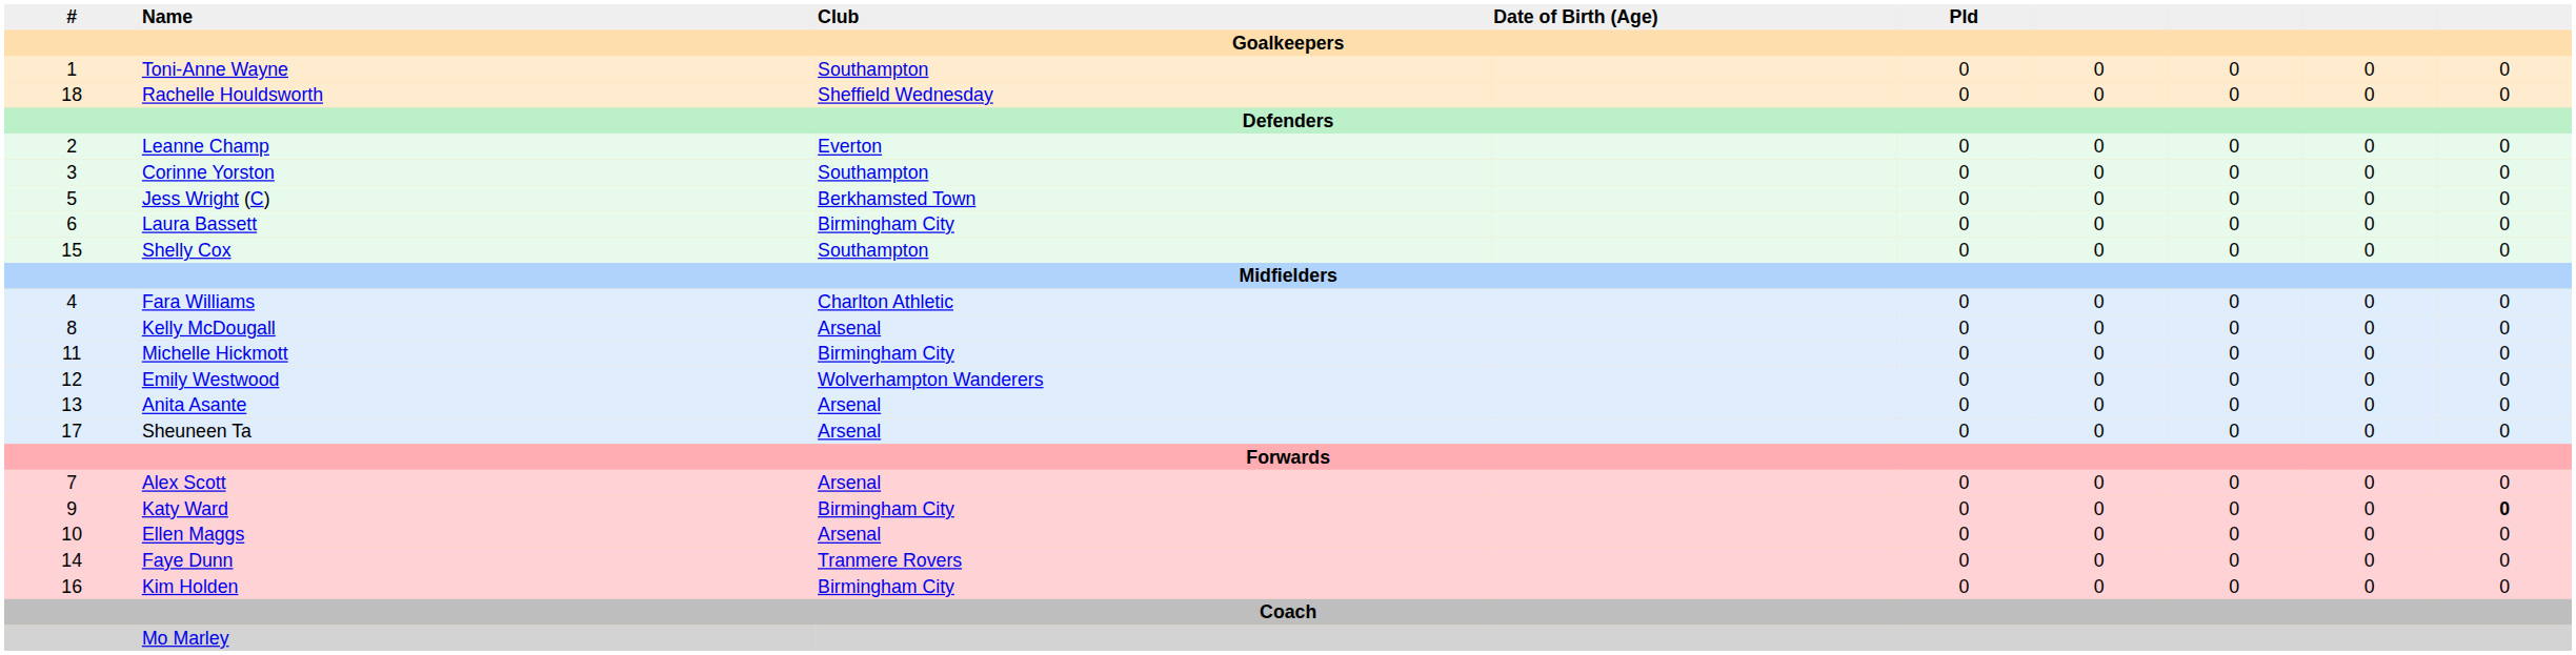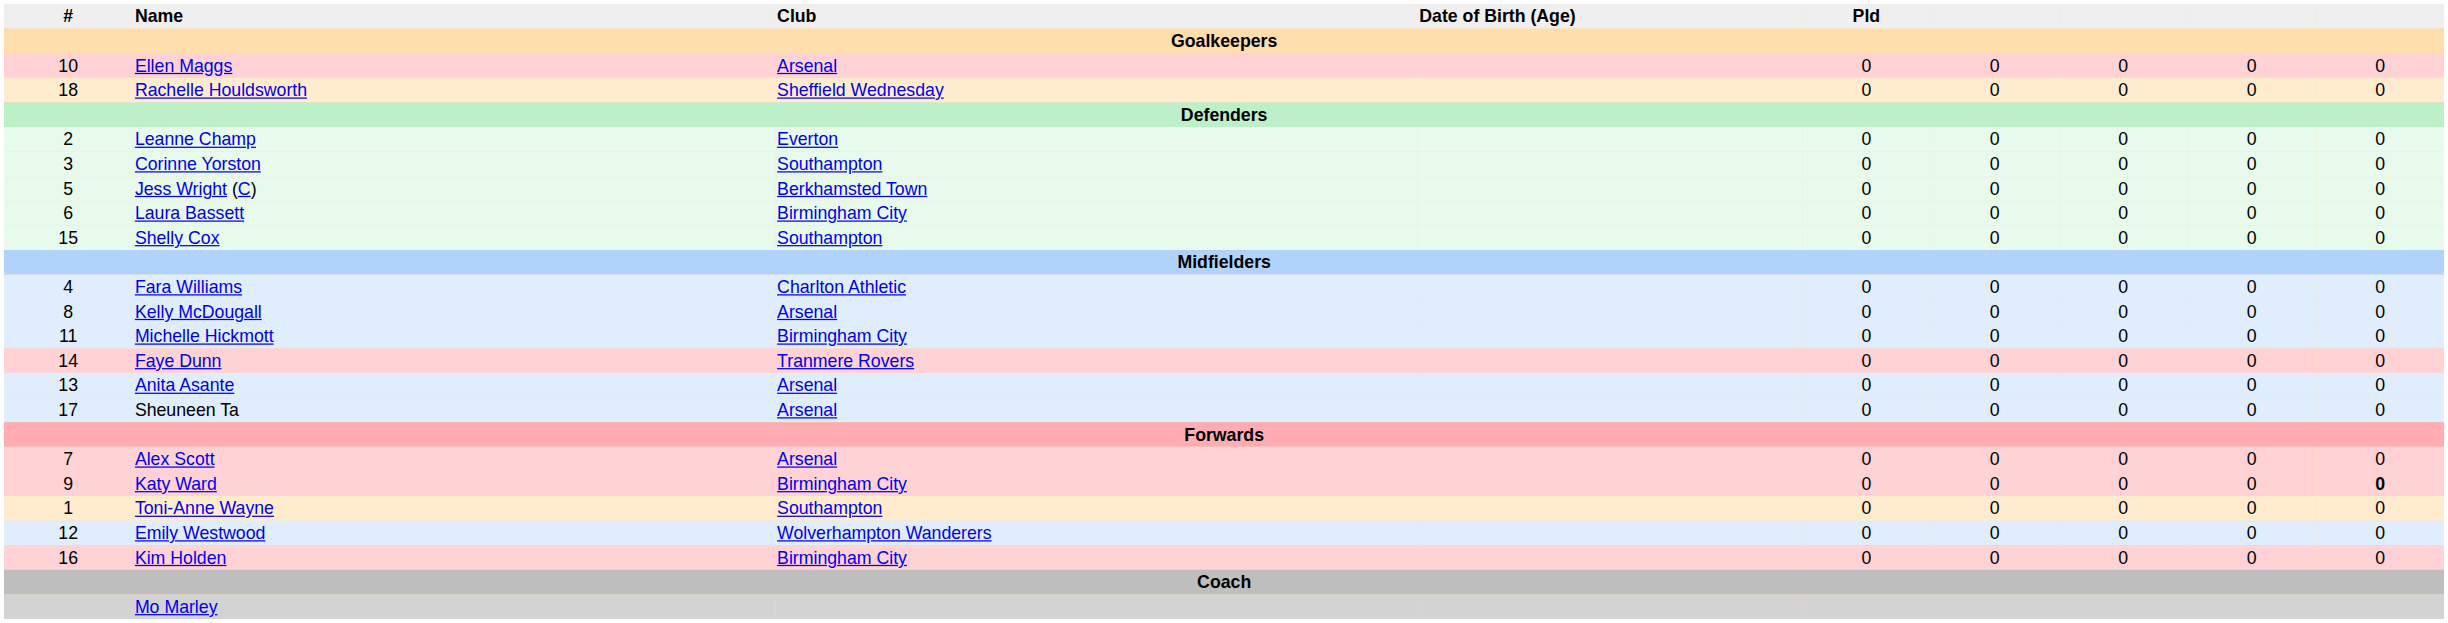rows swapped: Toni-Anne Wayne <-> Ellen Maggs
rows swapped: Emily Westwood <-> Faye Dunn
